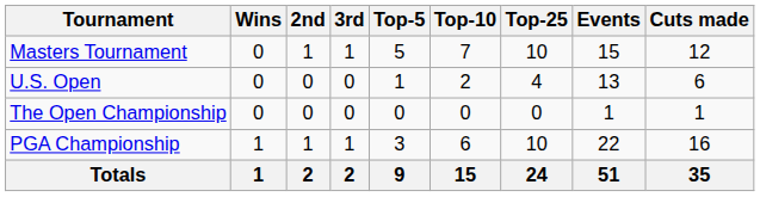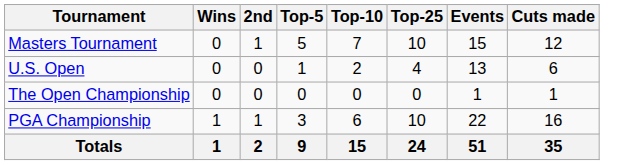- column: 3rd | 1 | 0 | 0 | 1 | 2
